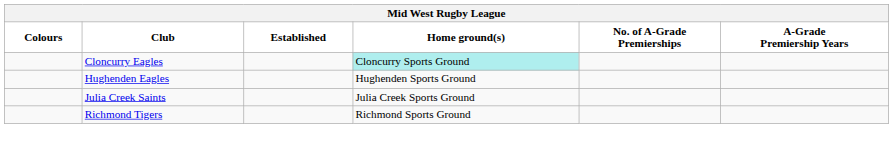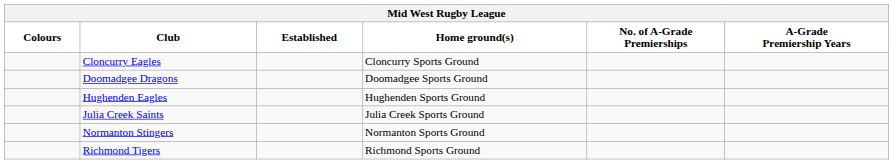Cloncurry Eagles | Home ground(s): paleturquoise background -> no background
+ row: Doomadgee Dragons | Doomadgee Sports Ground
+ row: Normanton Stingers | Normanton Sports Ground
